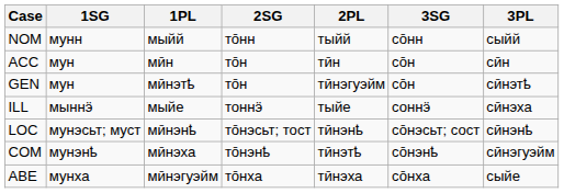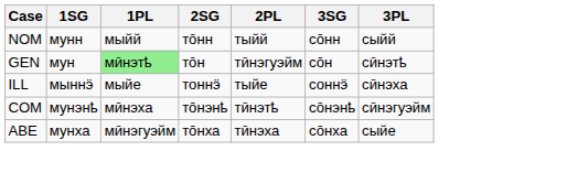- row: ACC | мун | мӣн | то̄н | тӣн | со̄н | сӣн
GEN | 1PL: no background -> lightgreen background
- row: LOC | мунэсьт; муст | мӣнэнҍ | то̄нэсьт; тост | тӣнэнҍ | со̄нэсьт; сост | сӣнэнҍ
